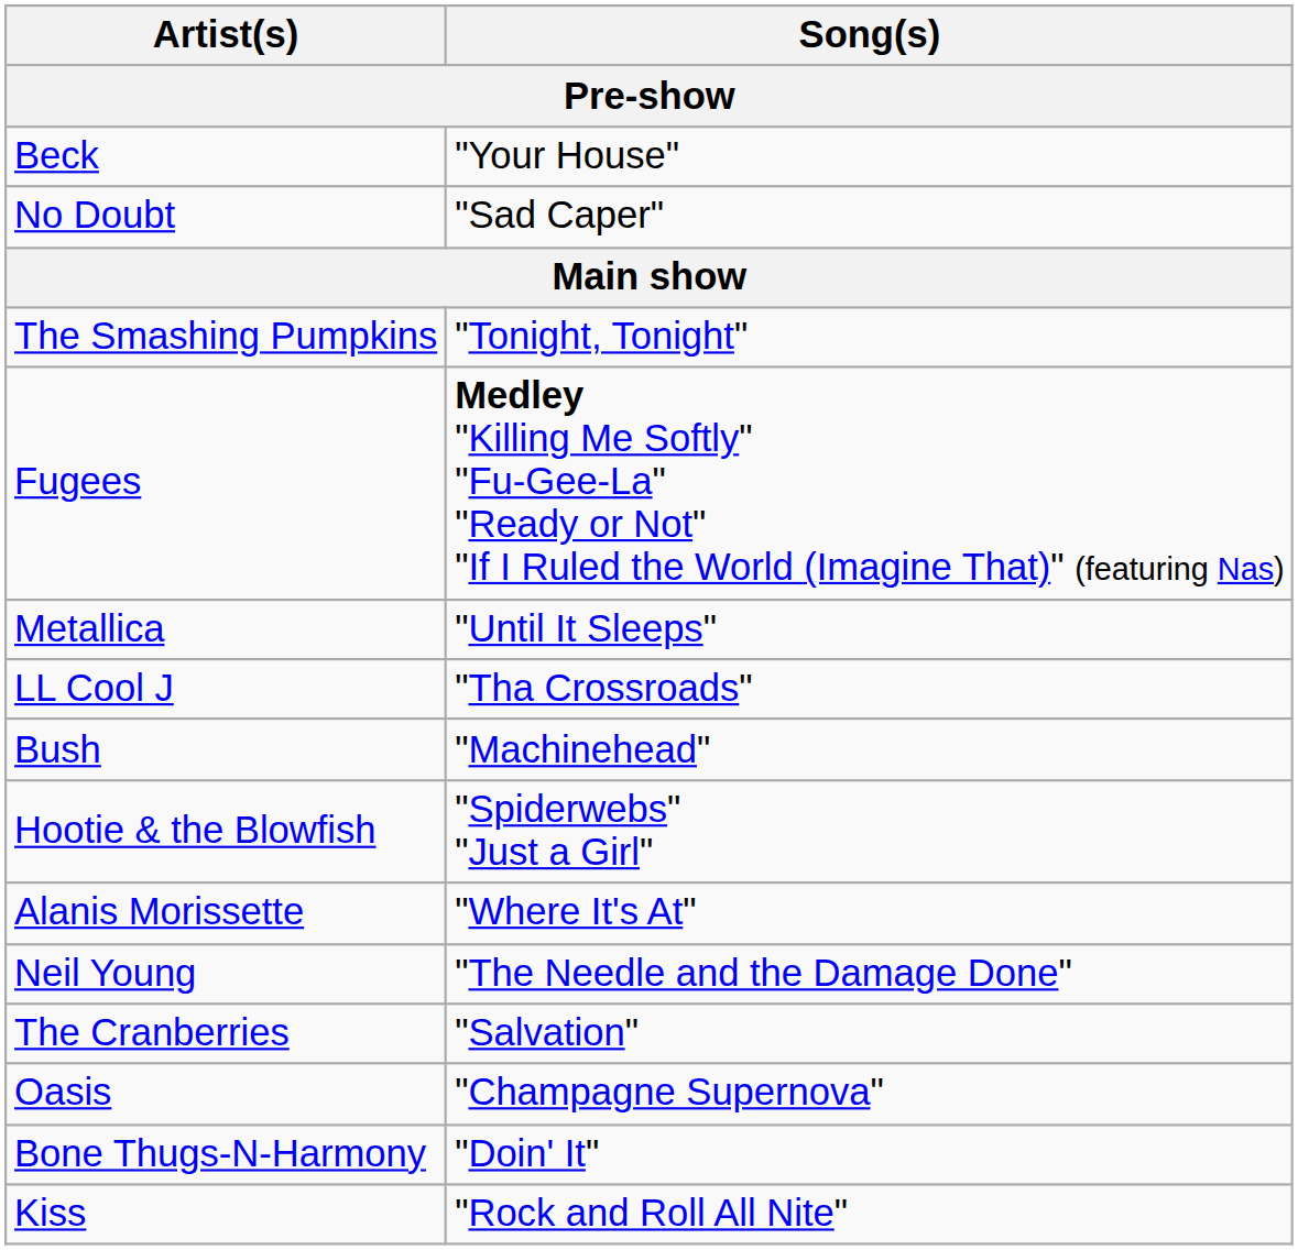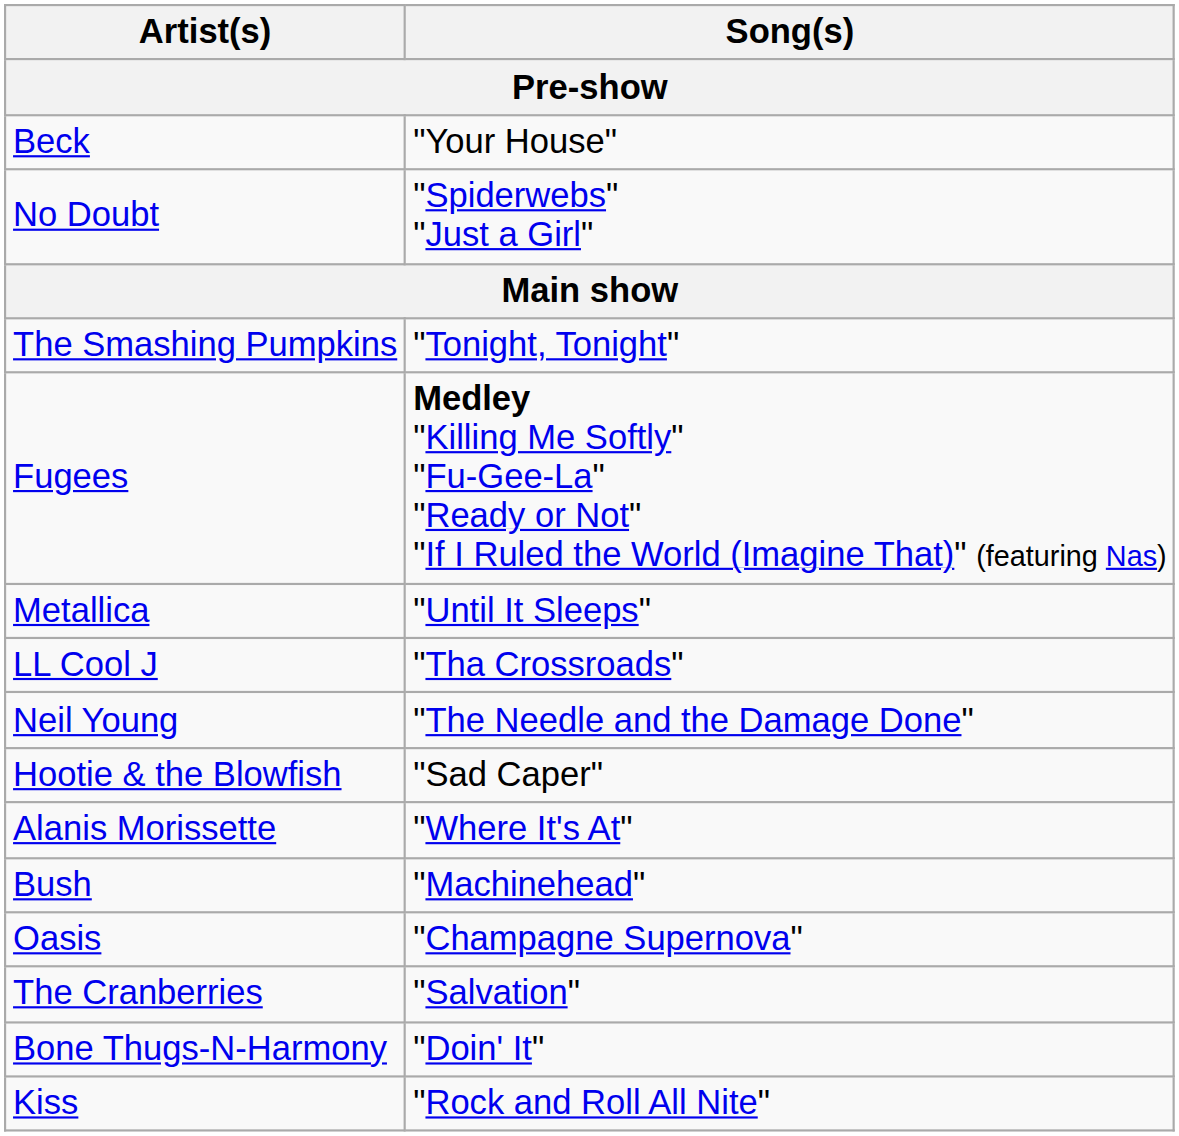No Doubt | Song(s): "Sad Caper" -> "Spiderwebs" "Just a Girl"
rows swapped: Neil Young <-> Bush
Hootie & the Blowfish | Song(s): "Spiderwebs" "Just a Girl" -> "Sad Caper"
rows swapped: The Cranberries <-> Oasis
